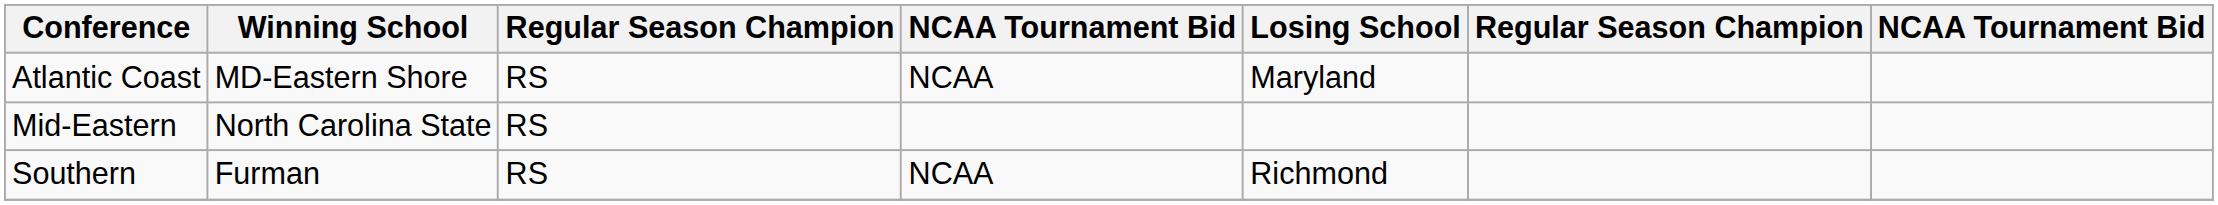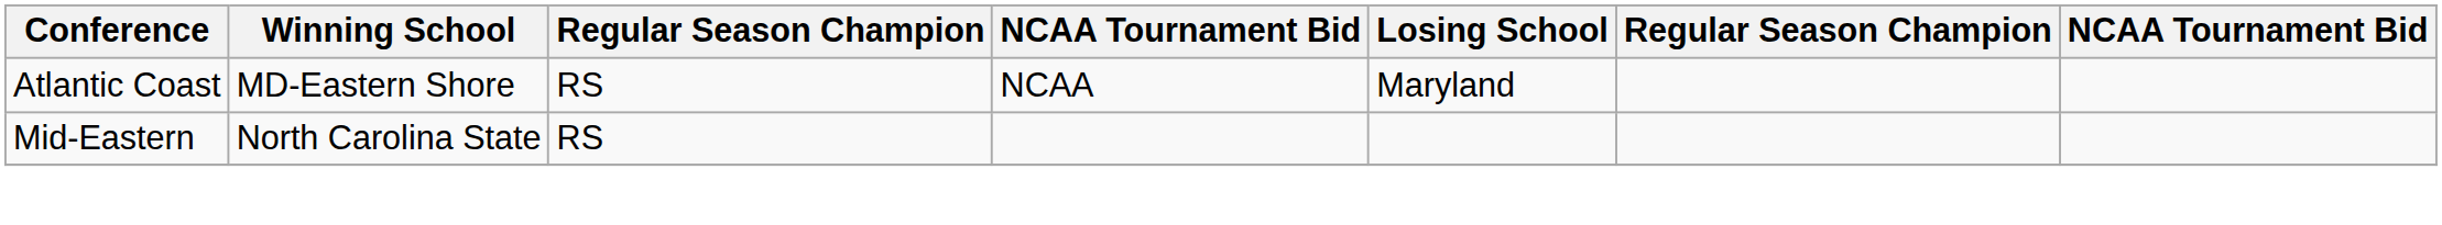- row: Southern | Furman | RS | NCAA | Richmond
